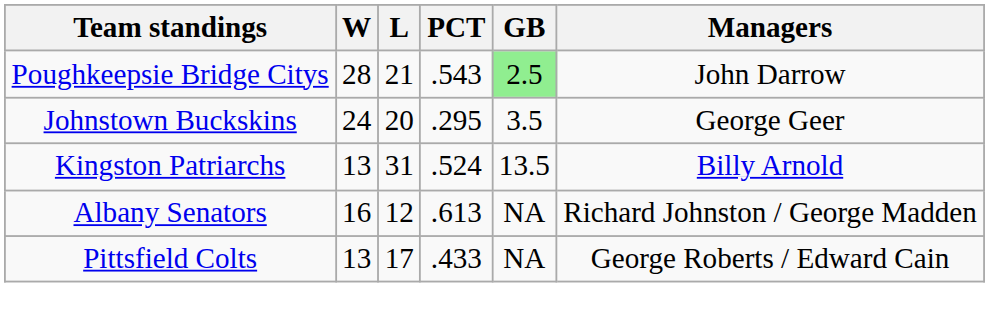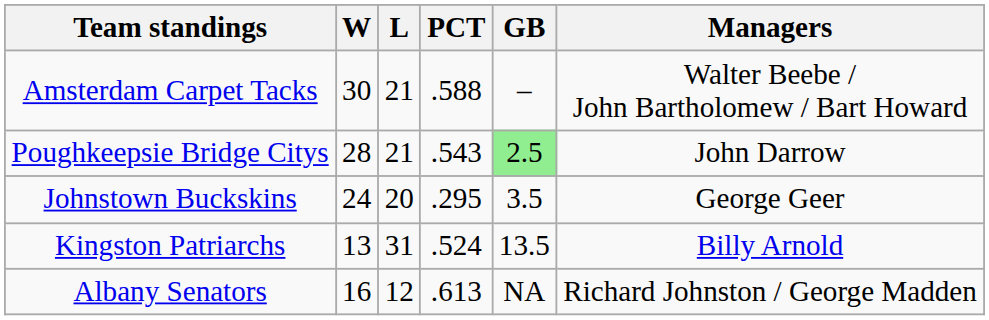+ row: Amsterdam Carpet Tacks | 30 | 21 | .588 | – | Walter Beebe / John Bartholomew / Bart Howard
- row: Pittsfield Colts | 13 | 17 | .433 | NA | George Roberts / Edward Cain
